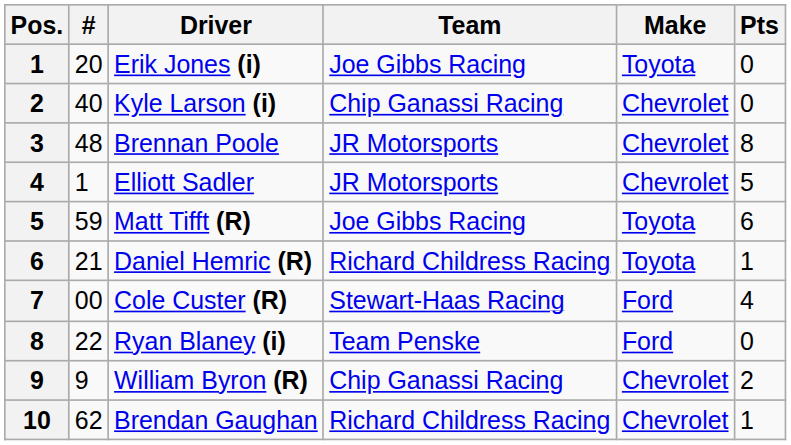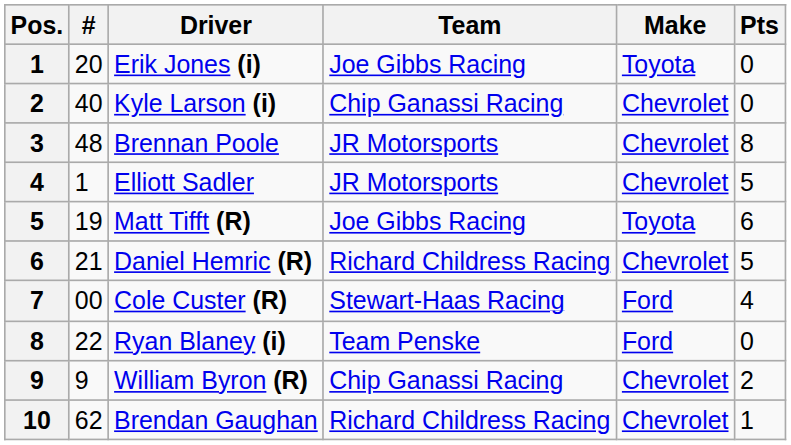Matt Tifft (R) | #: 59 -> 19
Daniel Hemric (R) | Make: Toyota -> Chevrolet
Daniel Hemric (R) | Pts: 1 -> 5
